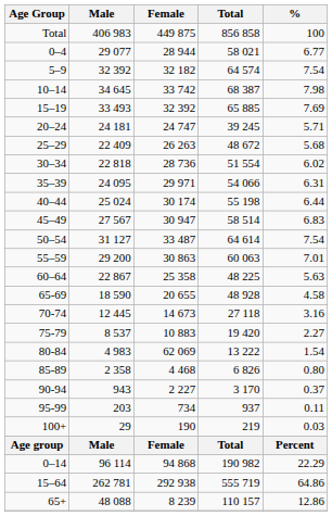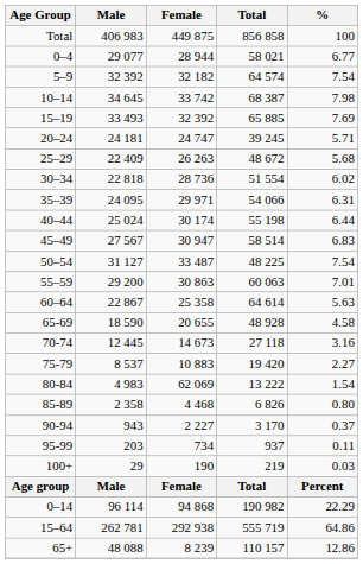50–54 | Total: 64 614 -> 48 225
60–64 | Total: 48 225 -> 64 614
